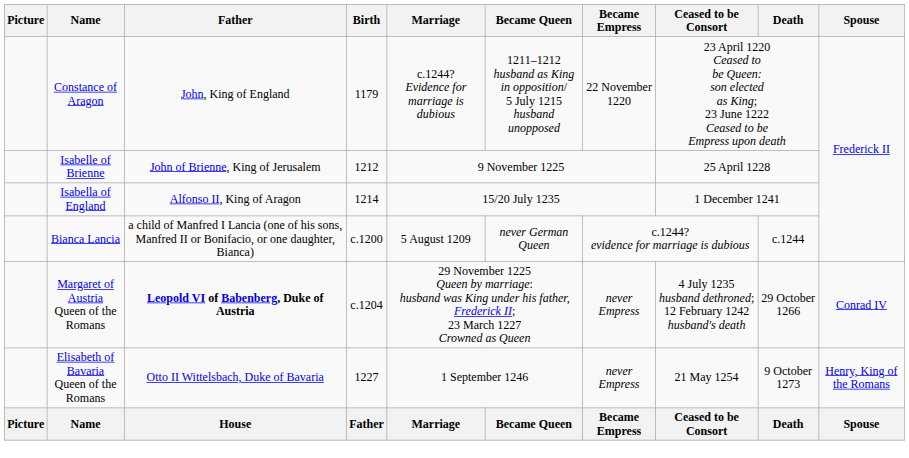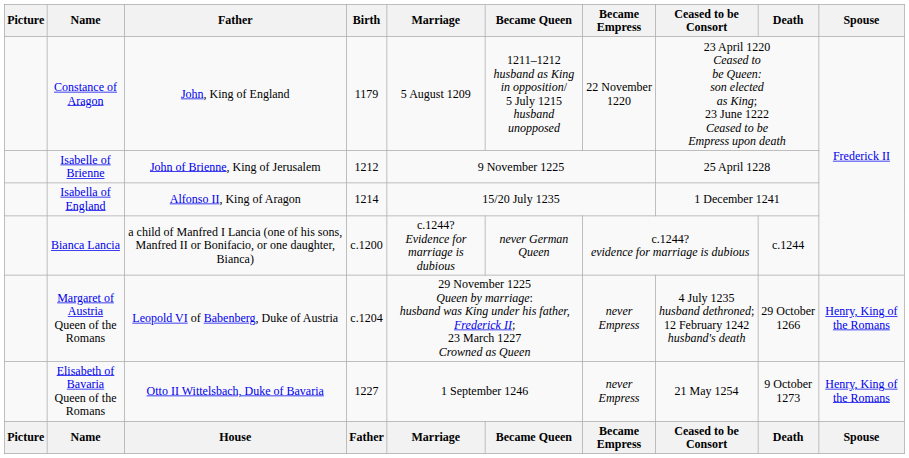Constance of Aragon | Marriage: c.1244? Evidence for marriage is dubious -> 5 August 1209
Bianca Lancia | Marriage: 5 August 1209 -> c.1244? Evidence for marriage is dubious
Margaret of Austria Queen of the Romans | Father: bold -> normal
Margaret of Austria Queen of the Romans | Spouse: Conrad IV -> Henry, King of the Romans
